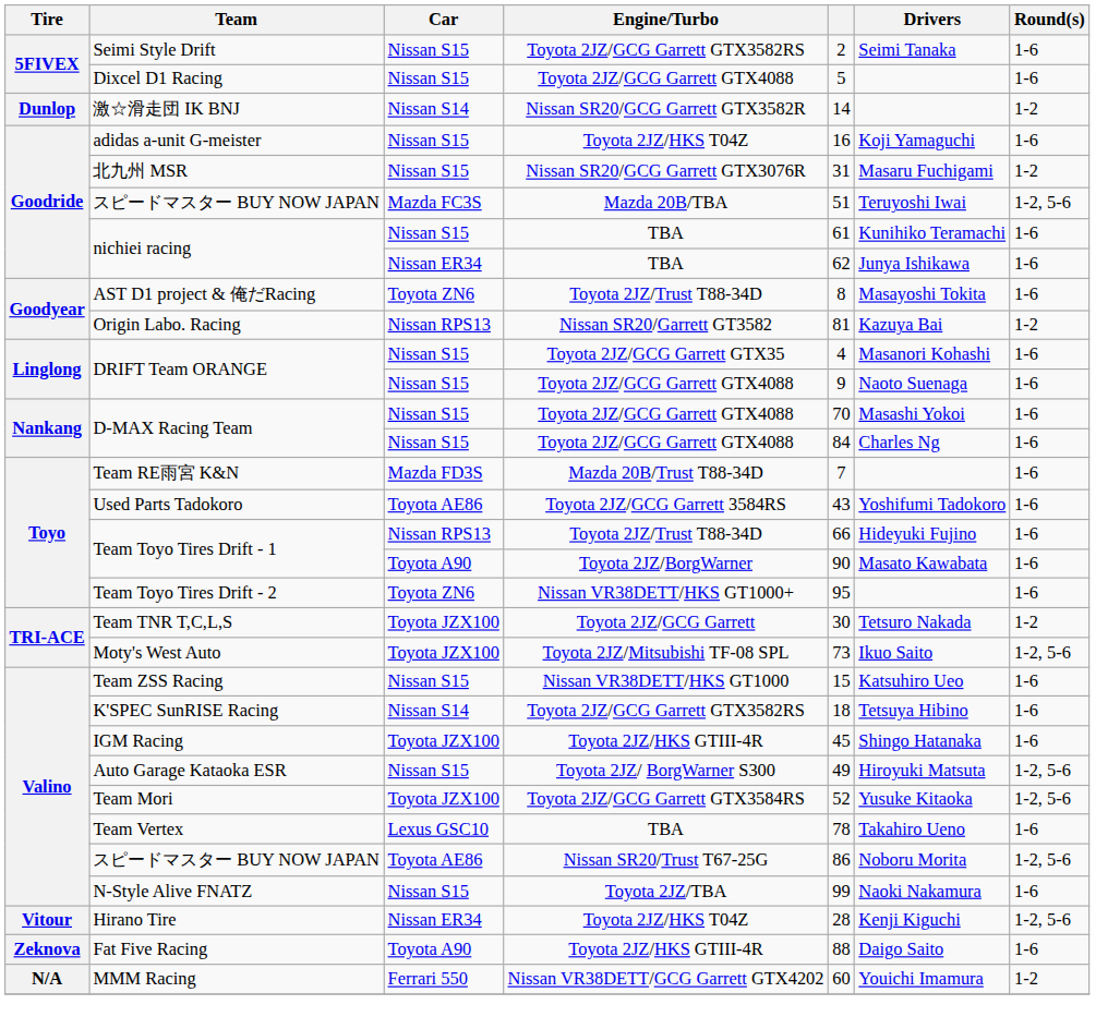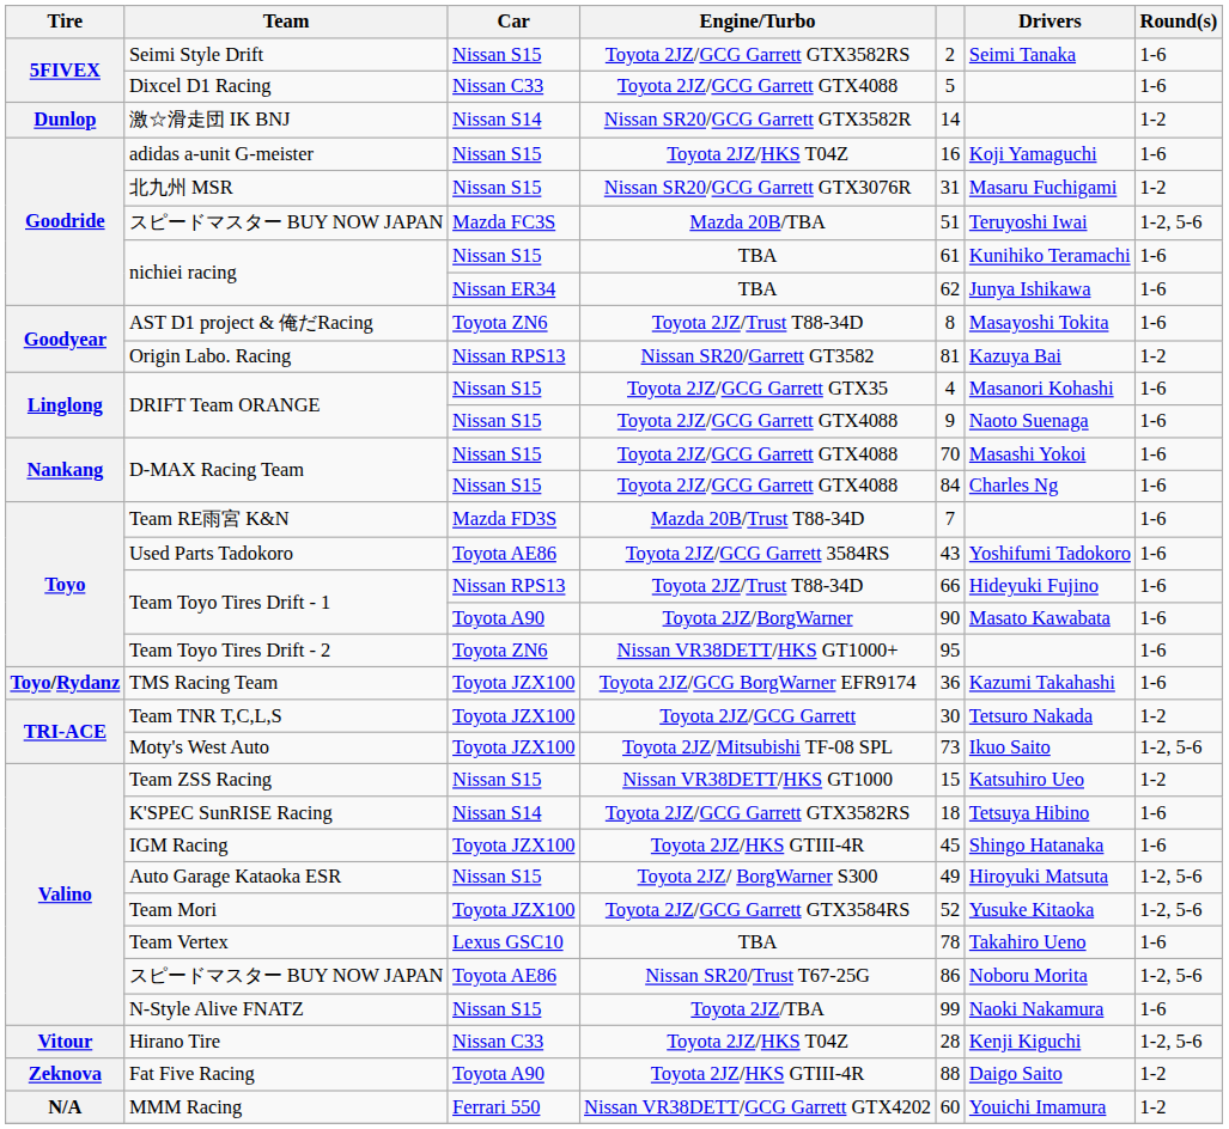Dixcel D1 Racing | Car: Nissan S15 -> Nissan C33
+ row: Toyo/Rydanz | TMS Racing Team | Toyota JZX100 | Toyota 2JZ/GCG BorgWarner EFR9174 | 36 | Kazumi Takahashi | 1-6
Team ZSS Racing | Round(s): 1-6 -> 1-2
Hirano Tire | Car: Nissan ER34 -> Nissan C33
Fat Five Racing | Round(s): 1-6 -> 1-2
